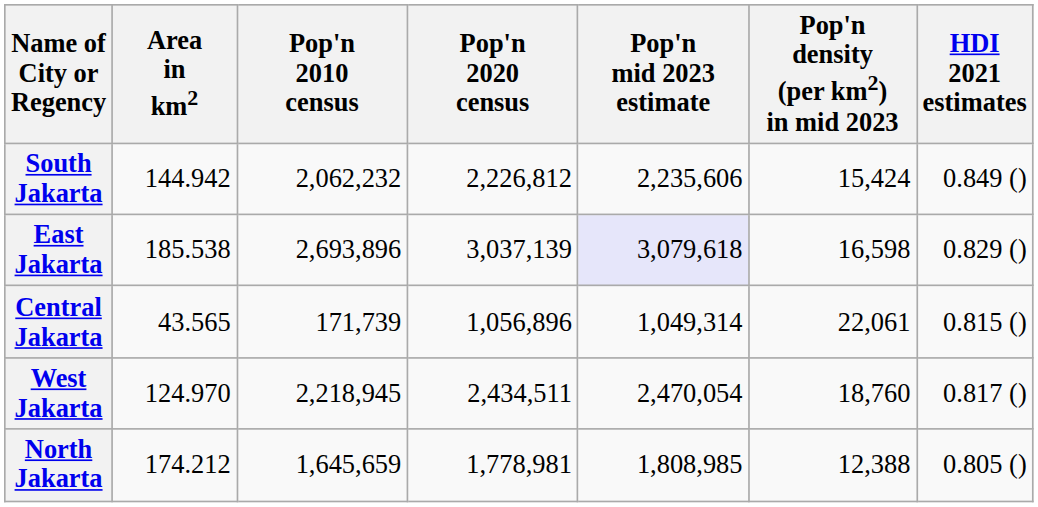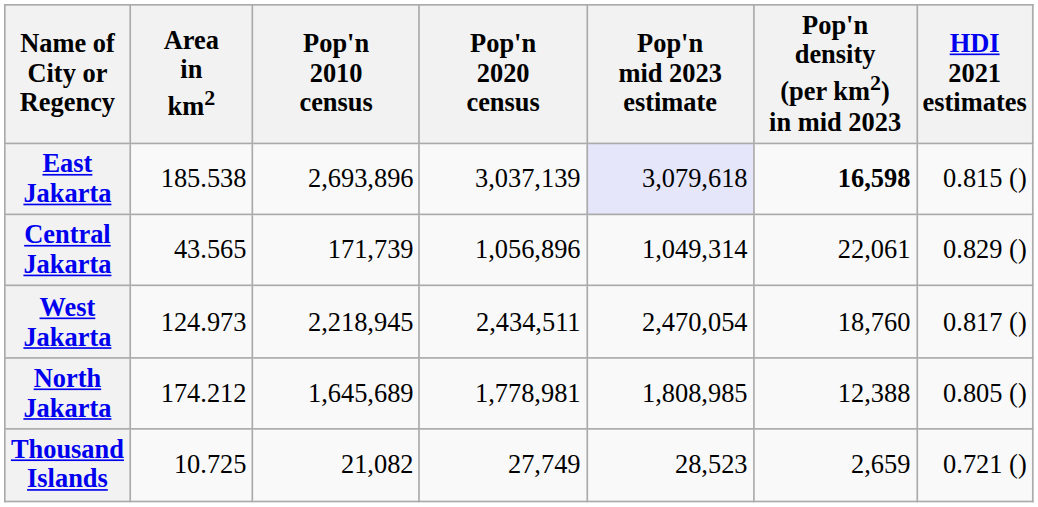- row: South Jakarta | 144.942 | 2,062,232 | 2,226,812 | 2,235,606 | 15,424 | 0.849 ()
East Jakarta | Pop'n density (per km2) in mid 2023: normal -> bold
East Jakarta | HDI 2021 estimates: 0.829 () -> 0.815 ()
Central Jakarta | HDI 2021 estimates: 0.815 () -> 0.829 ()
West Jakarta | Area in km2: 124.970 -> 124.973
North Jakarta | Pop'n 2010 census: 1,645,659 -> 1,645,689
+ row: Thousand Islands | 10.725 | 21,082 | 27,749 | 28,523 | 2,659 | 0.721 ()
